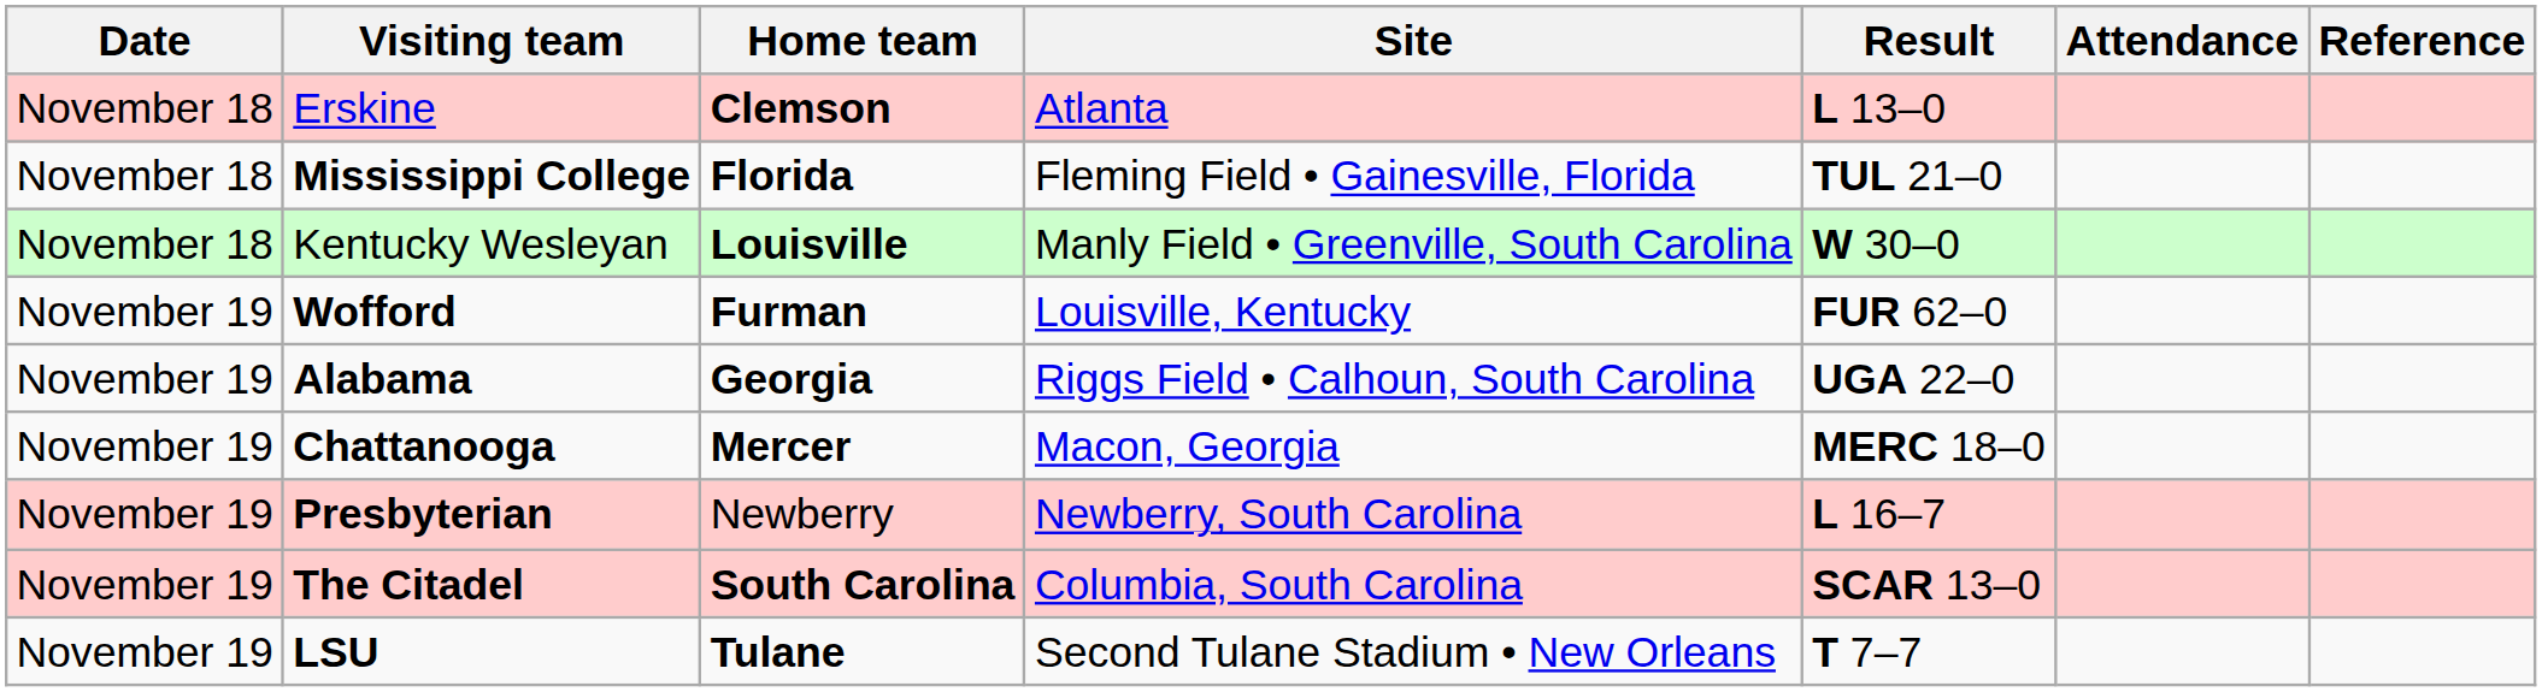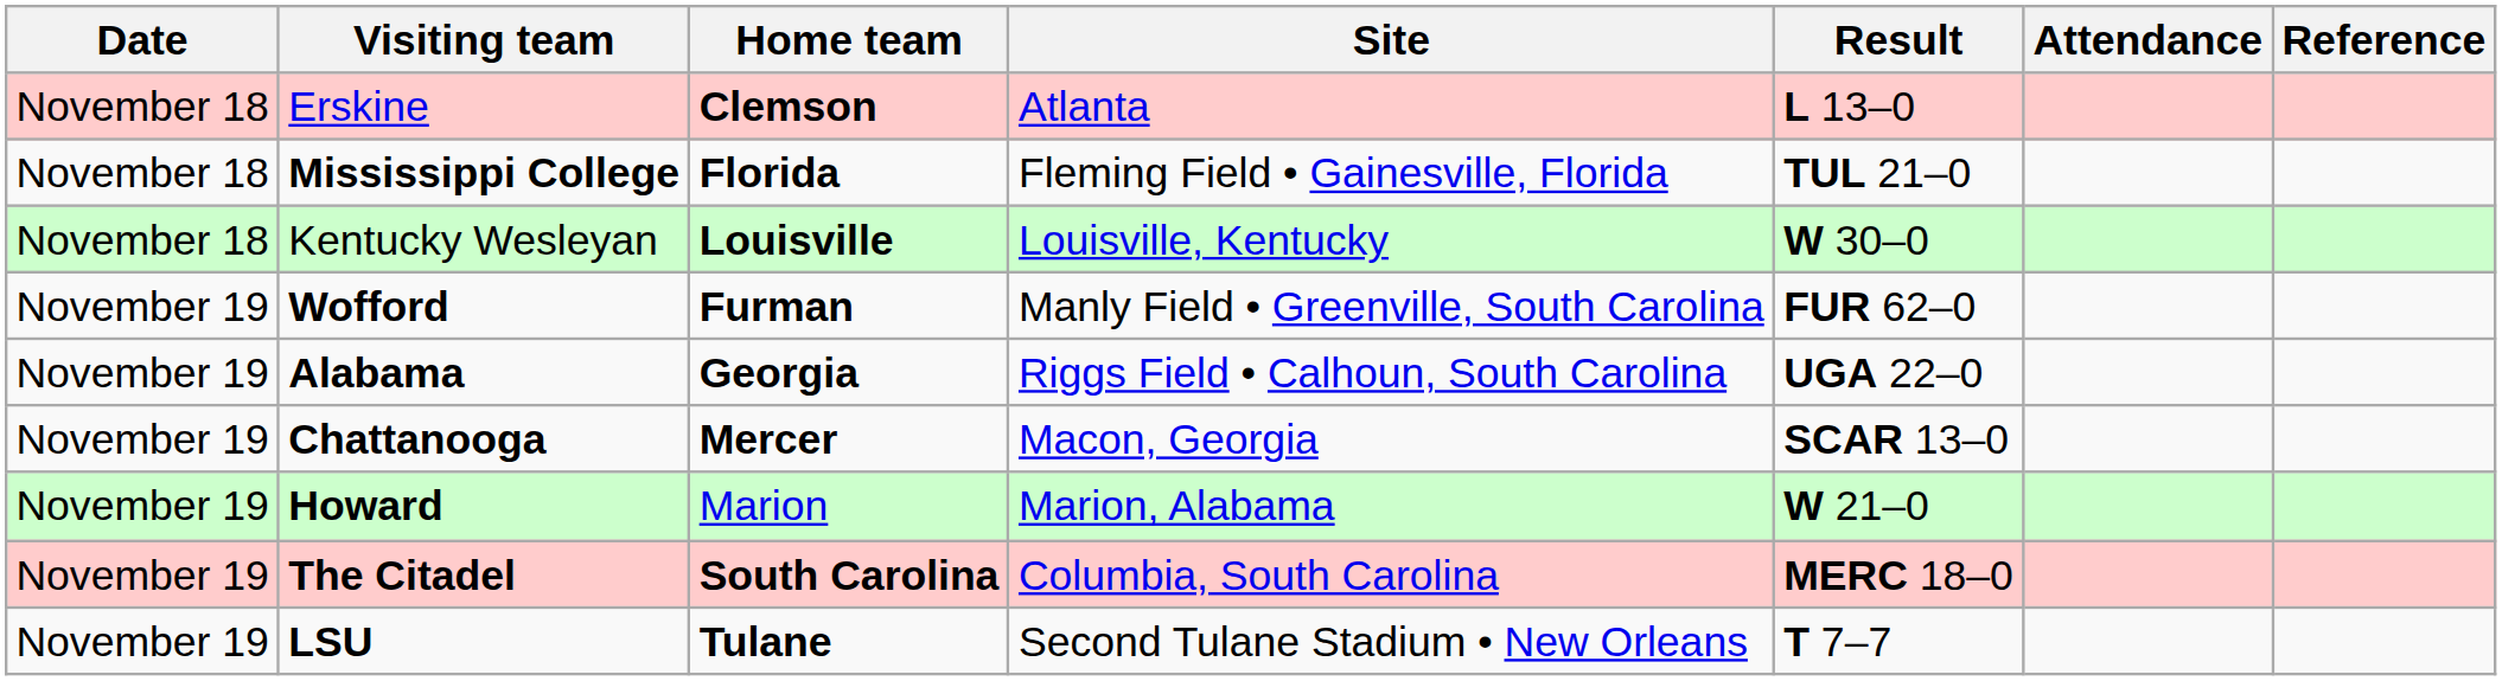Kentucky Wesleyan | Site: Manly Field • Greenville, South Carolina -> Louisville, Kentucky
Wofford | Site: Louisville, Kentucky -> Manly Field • Greenville, South Carolina
Chattanooga | Result: MERC 18–0 -> SCAR 13–0
- row: November 19 | Presbyterian | Newberry | Newberry, South Carolina | L 16–7
+ row: November 19 | Howard | Marion | Marion, Alabama | W 21–0
The Citadel | Result: SCAR 13–0 -> MERC 18–0
